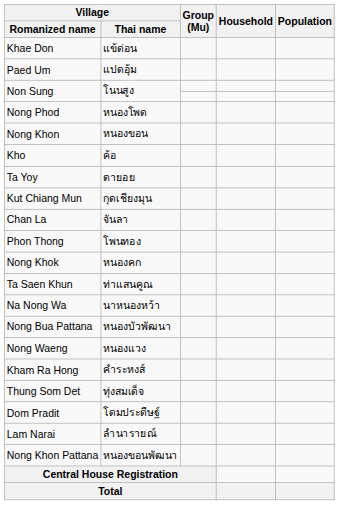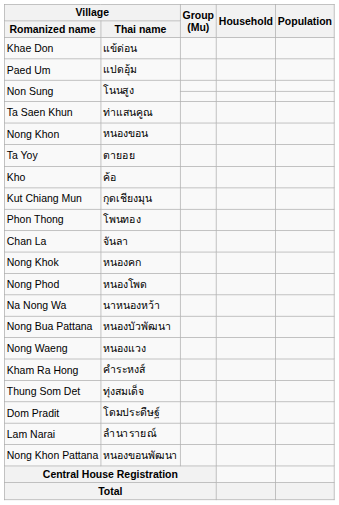rows swapped: Nong Phod <-> Ta Saen Khun
rows swapped: Ta Yoy <-> Kho
rows swapped: Phon Thong <-> Chan La
